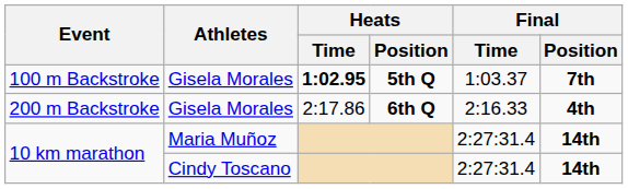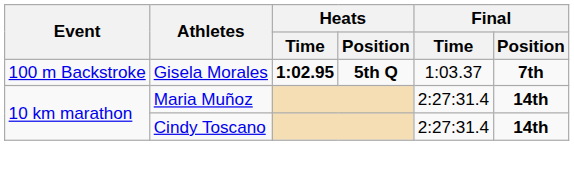- row: 200 m Backstroke | Gisela Morales | 2:17.86 | 6th Q | 2:16.33 | 4th
